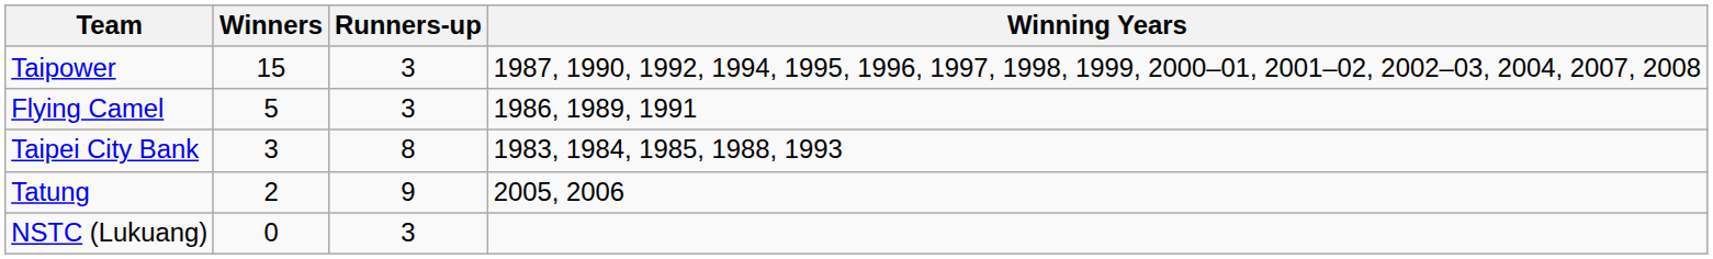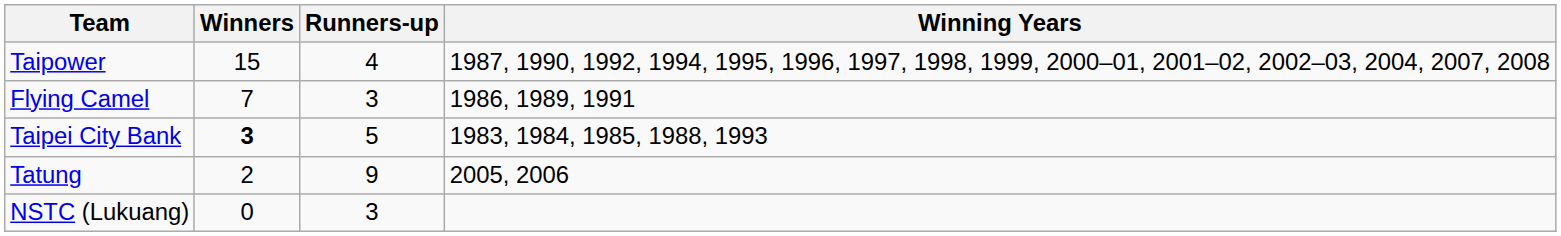Taipower | Runners-up: 3 -> 4
Flying Camel | Winners: 5 -> 7
Taipei City Bank | Winners: normal -> bold
Taipei City Bank | Runners-up: 8 -> 5
